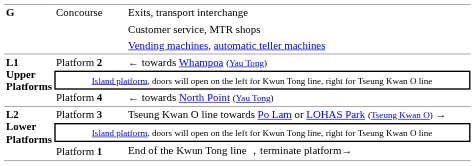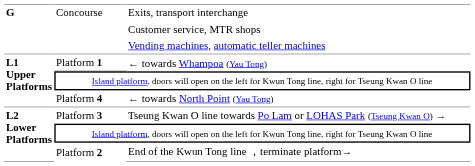← towards Whampoa (Yau Tong) | column 2: Platform 2 -> Platform 1
End of the Kwun Tong line ，terminate platform→ | column 2: Platform 1 -> Platform 2
